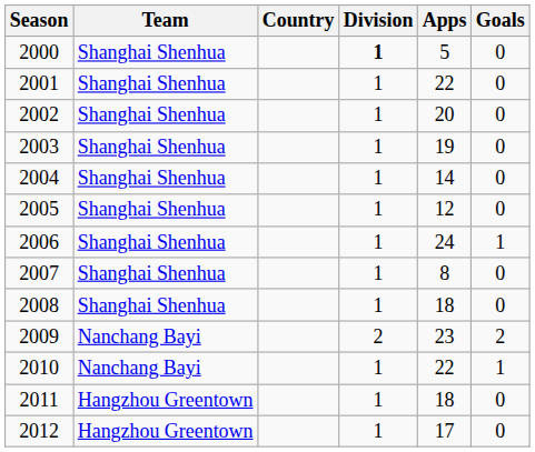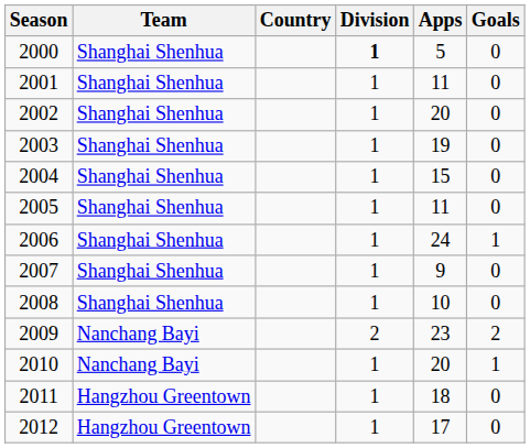2001 | Apps: 22 -> 11
2004 | Apps: 14 -> 15
2005 | Apps: 12 -> 11
2007 | Apps: 8 -> 9
2008 | Apps: 18 -> 10
2010 | Apps: 22 -> 20
